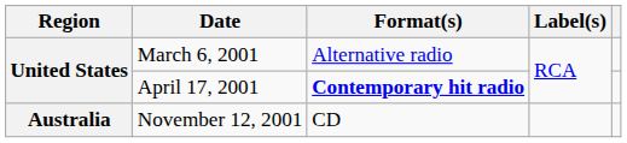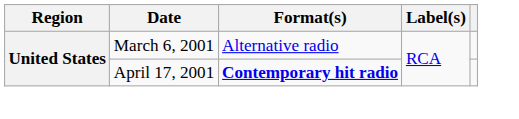- row: Australia | November 12, 2001 | CD
